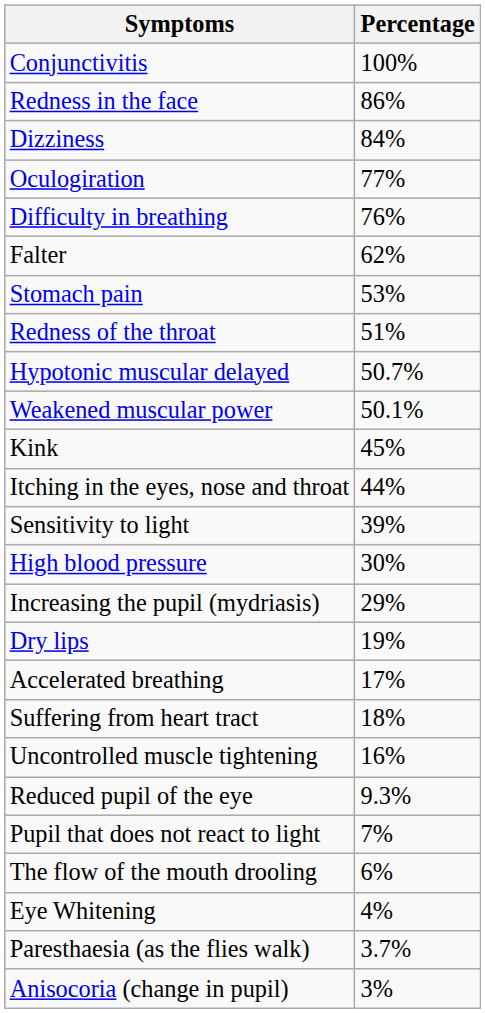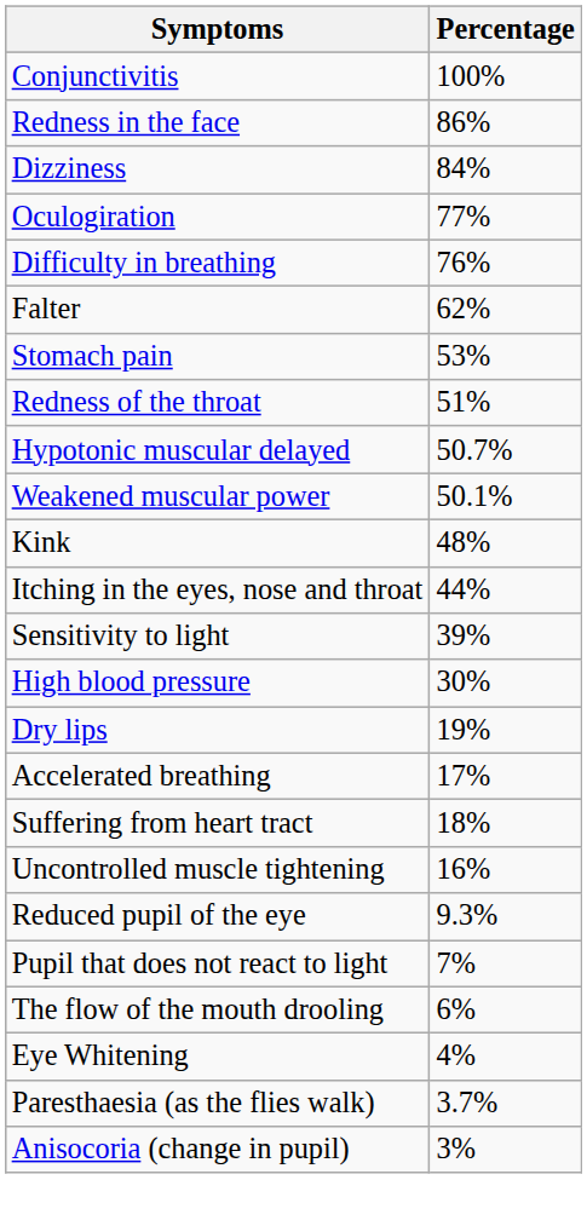Kink | Percentage: 45% -> 48%
- row: Increasing the pupil (mydriasis) | 29%
